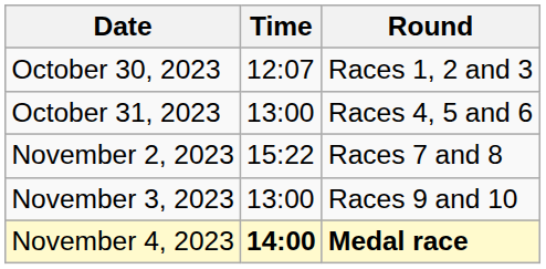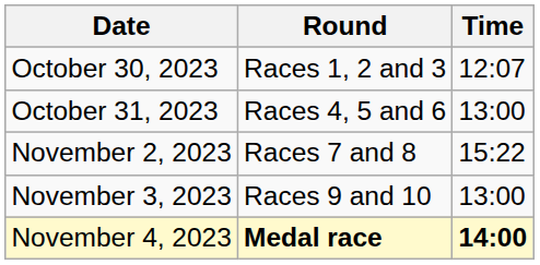columns swapped: Time <-> Round
